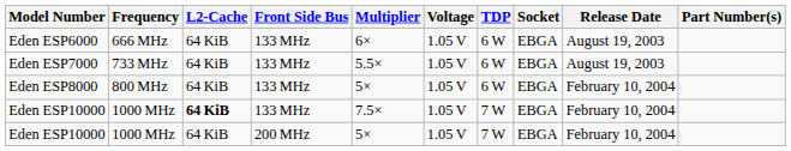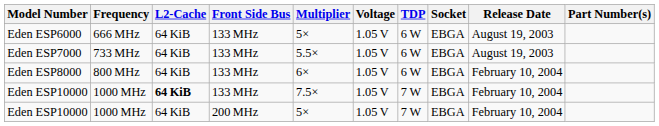Eden ESP6000 | Multiplier: 6× -> 5×
Eden ESP8000 | Multiplier: 5× -> 6×
